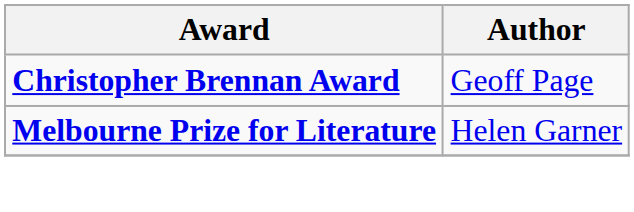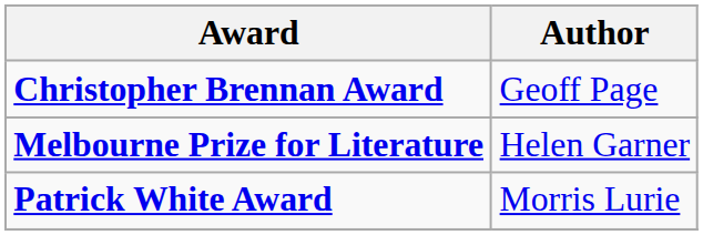+ row: Patrick White Award | Morris Lurie
